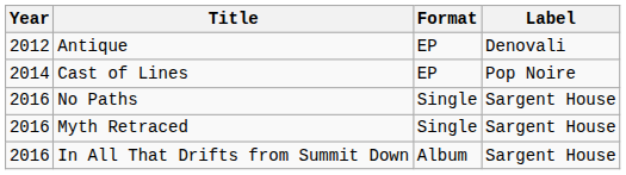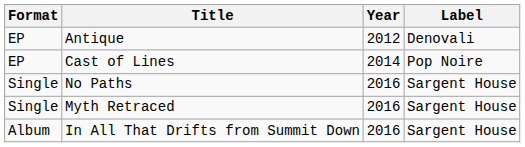columns swapped: Year <-> Format
